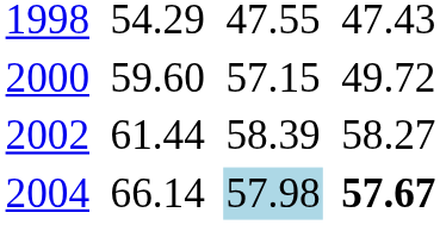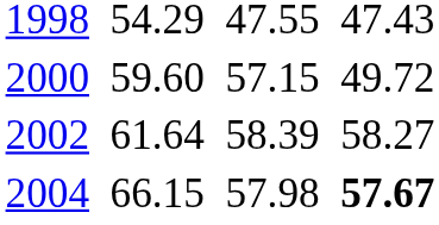2002 | column 3: 61.44 -> 61.64
2004 | column 3: 66.14 -> 66.15
2004 | column 5: lightblue background -> no background
